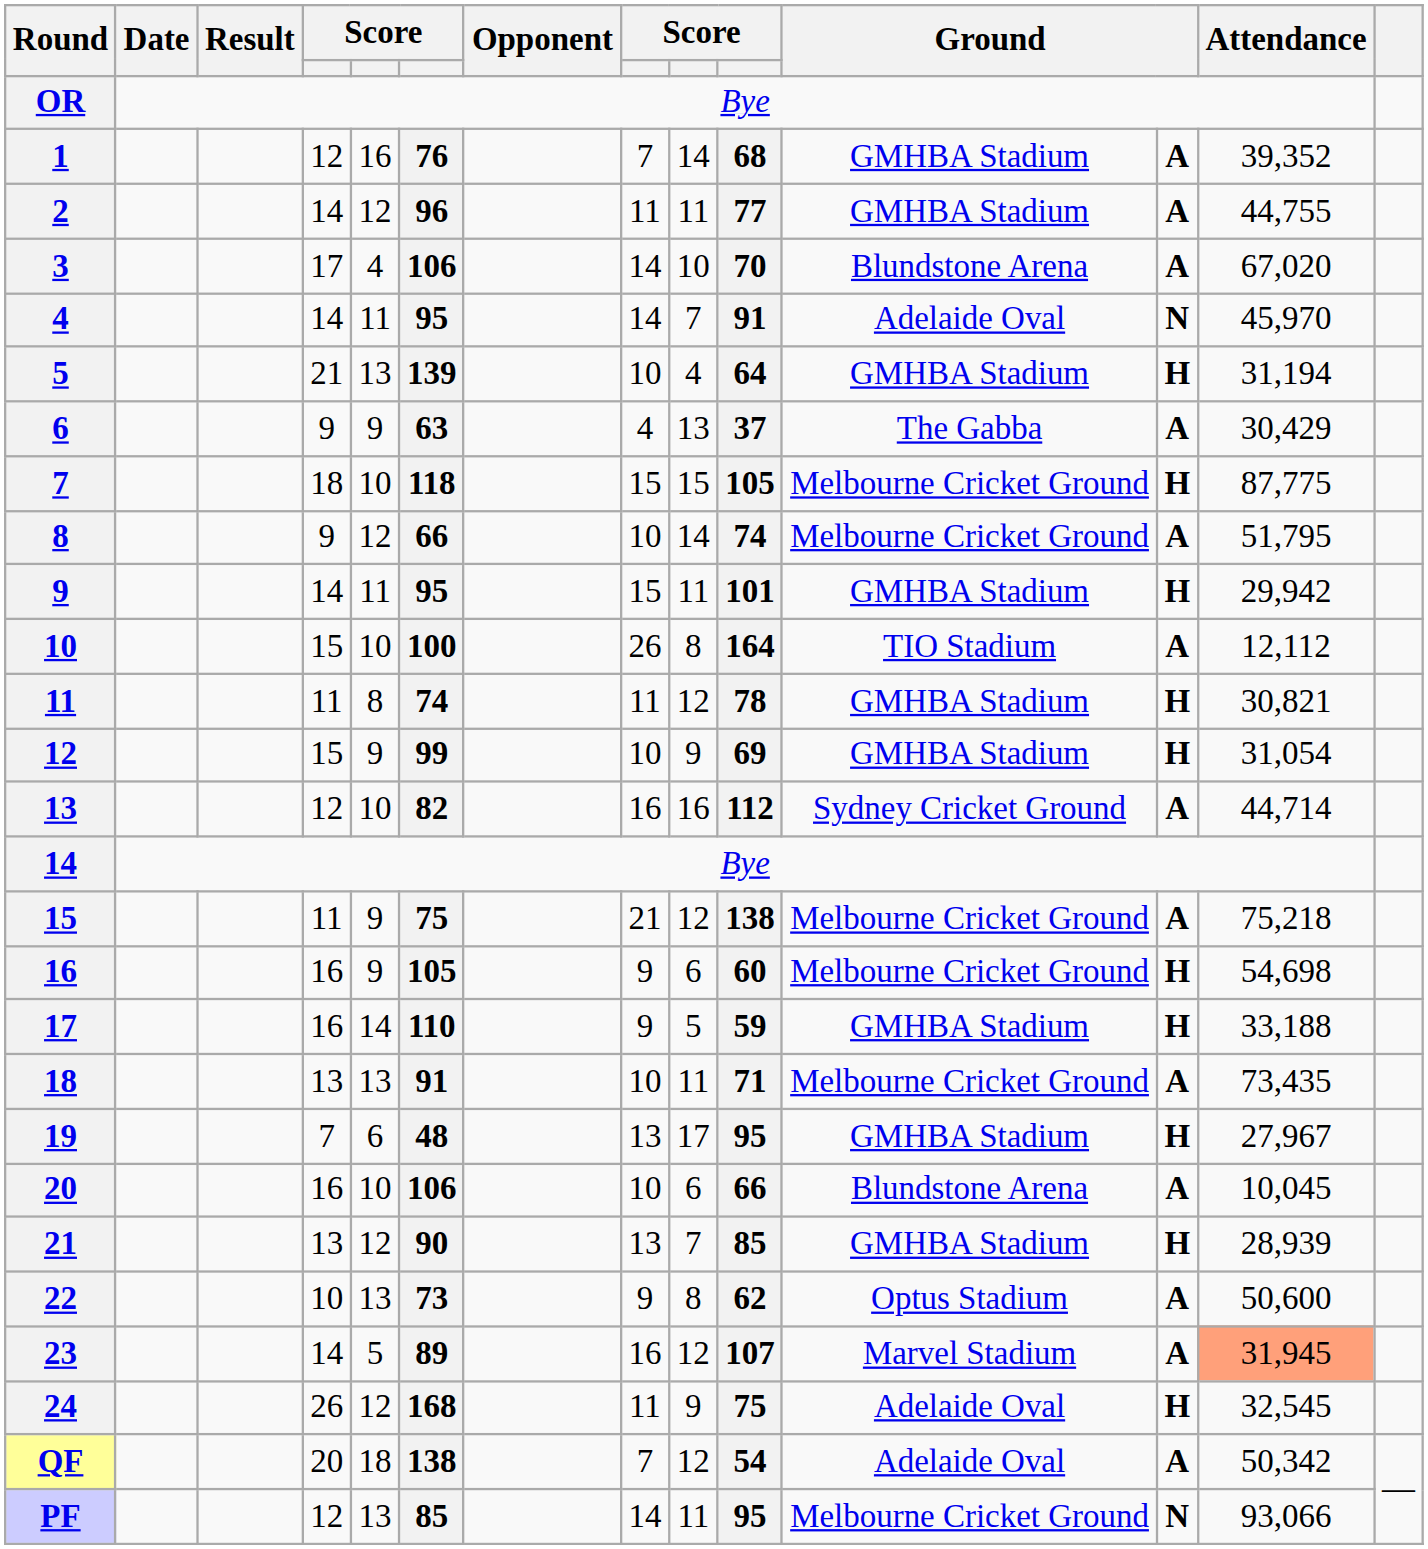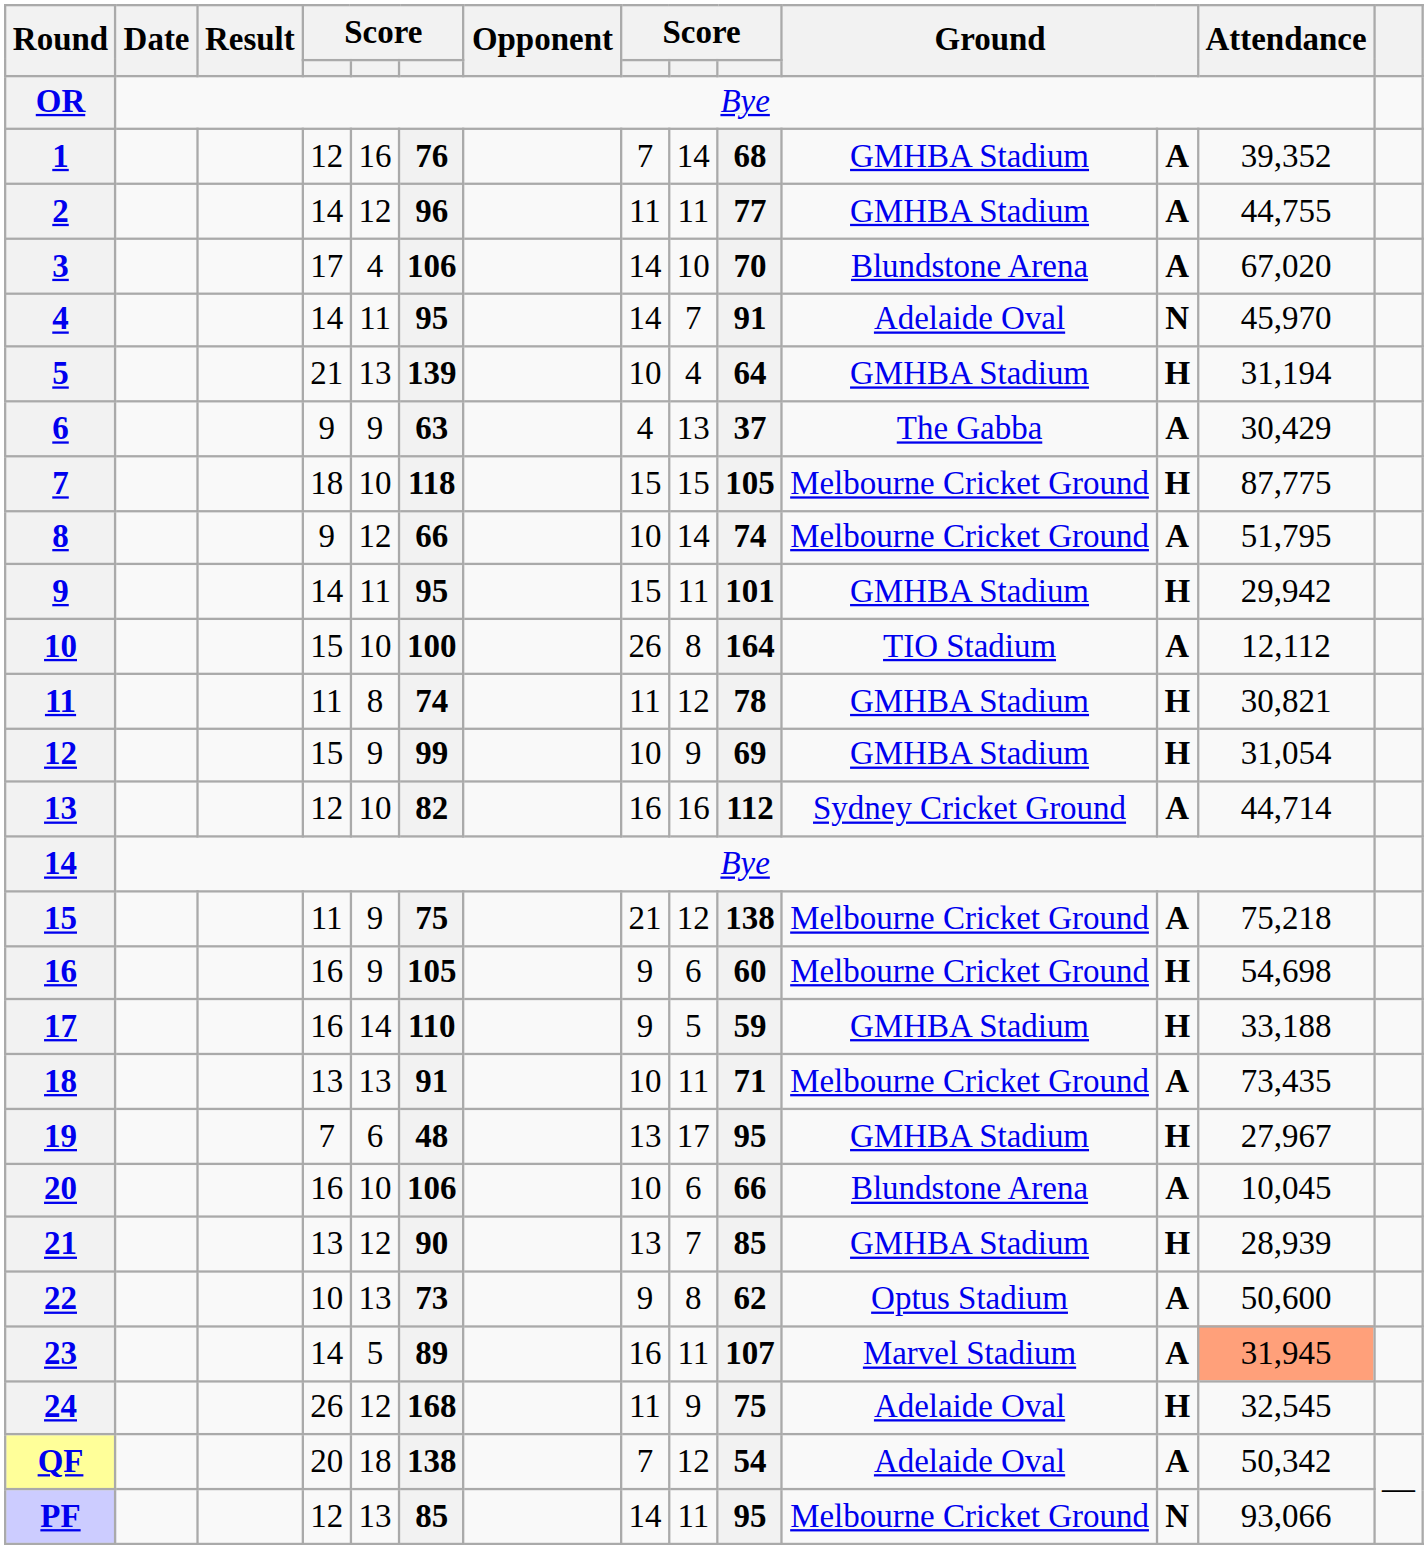23 | column 9: 12 -> 11
